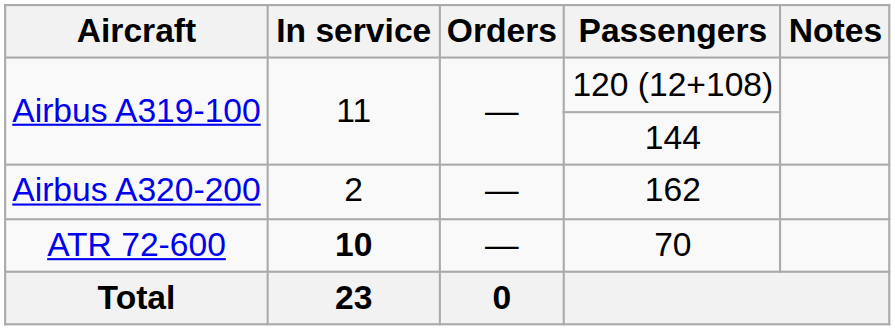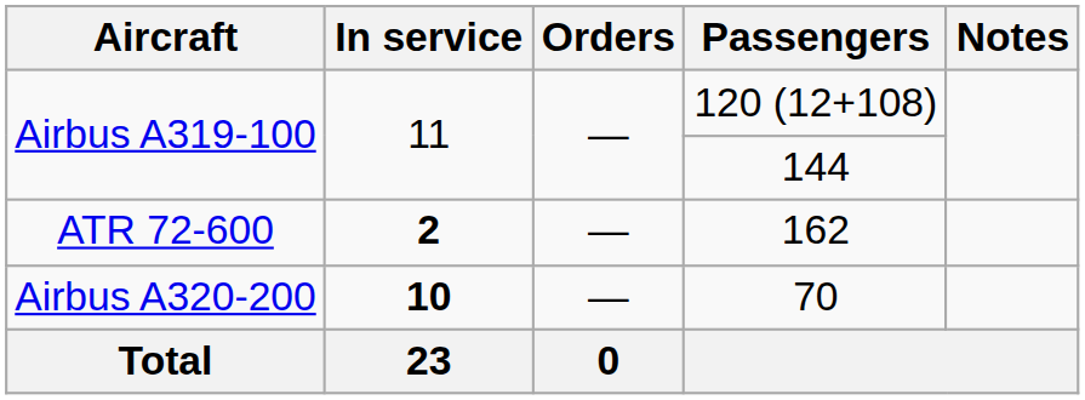162 | Aircraft: Airbus A320-200 -> ATR 72-600
162 | In service: normal -> bold
70 | Aircraft: ATR 72-600 -> Airbus A320-200
